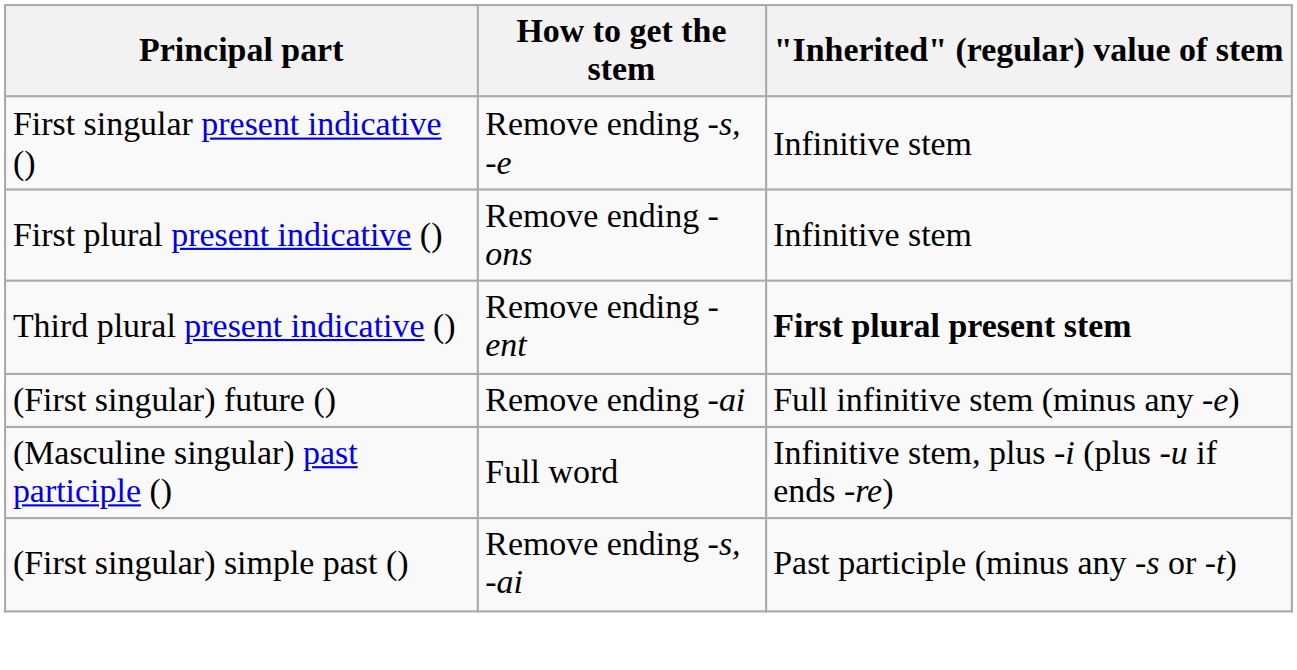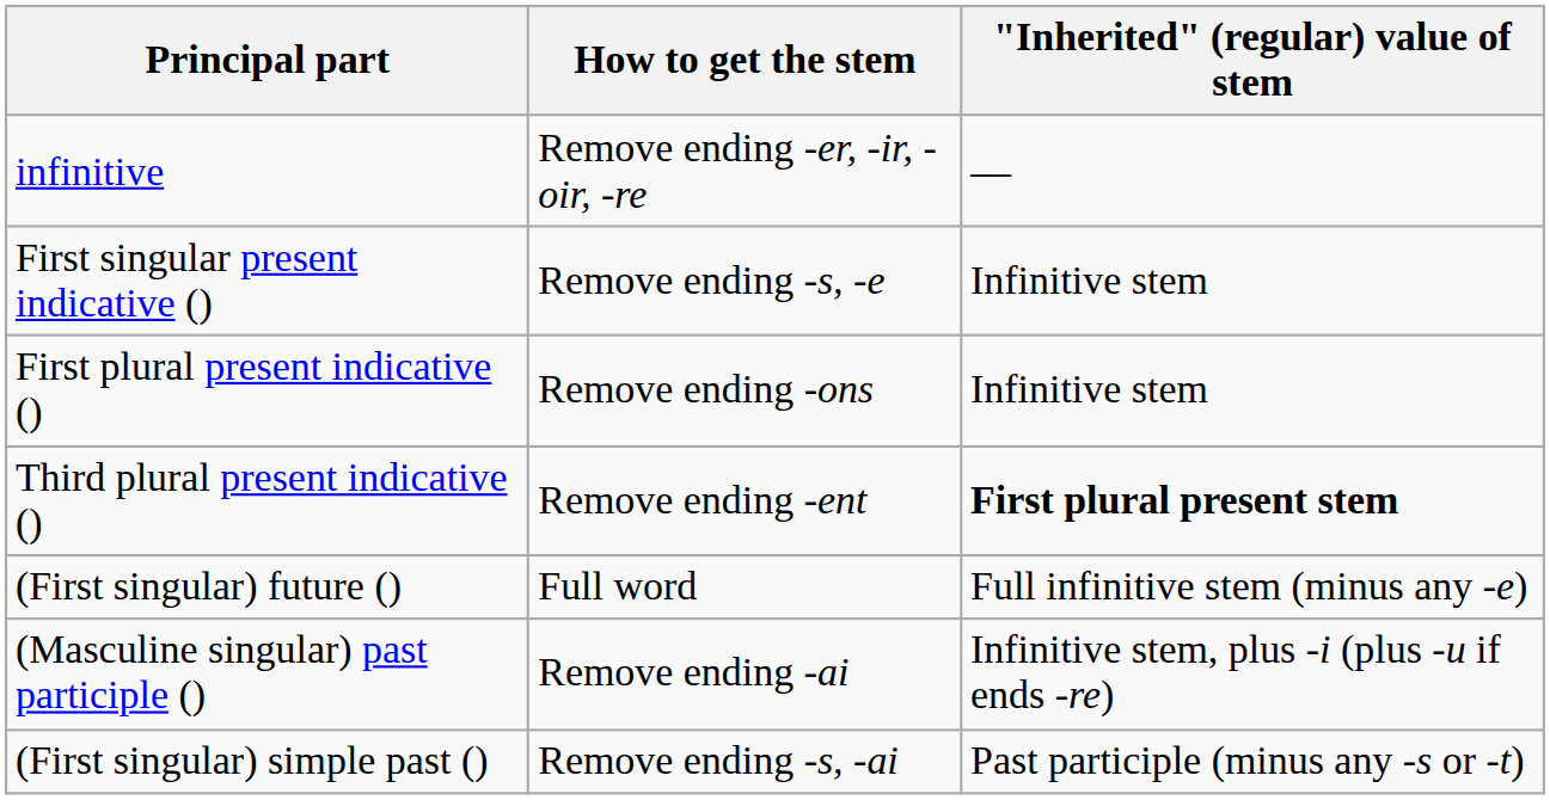+ row: infinitive | Remove ending -er, -ir, -oir, -re | —
(First singular) future () | How to get the stem: Remove ending -ai -> Full word
(Masculine singular) past participle () | How to get the stem: Full word -> Remove ending -ai
